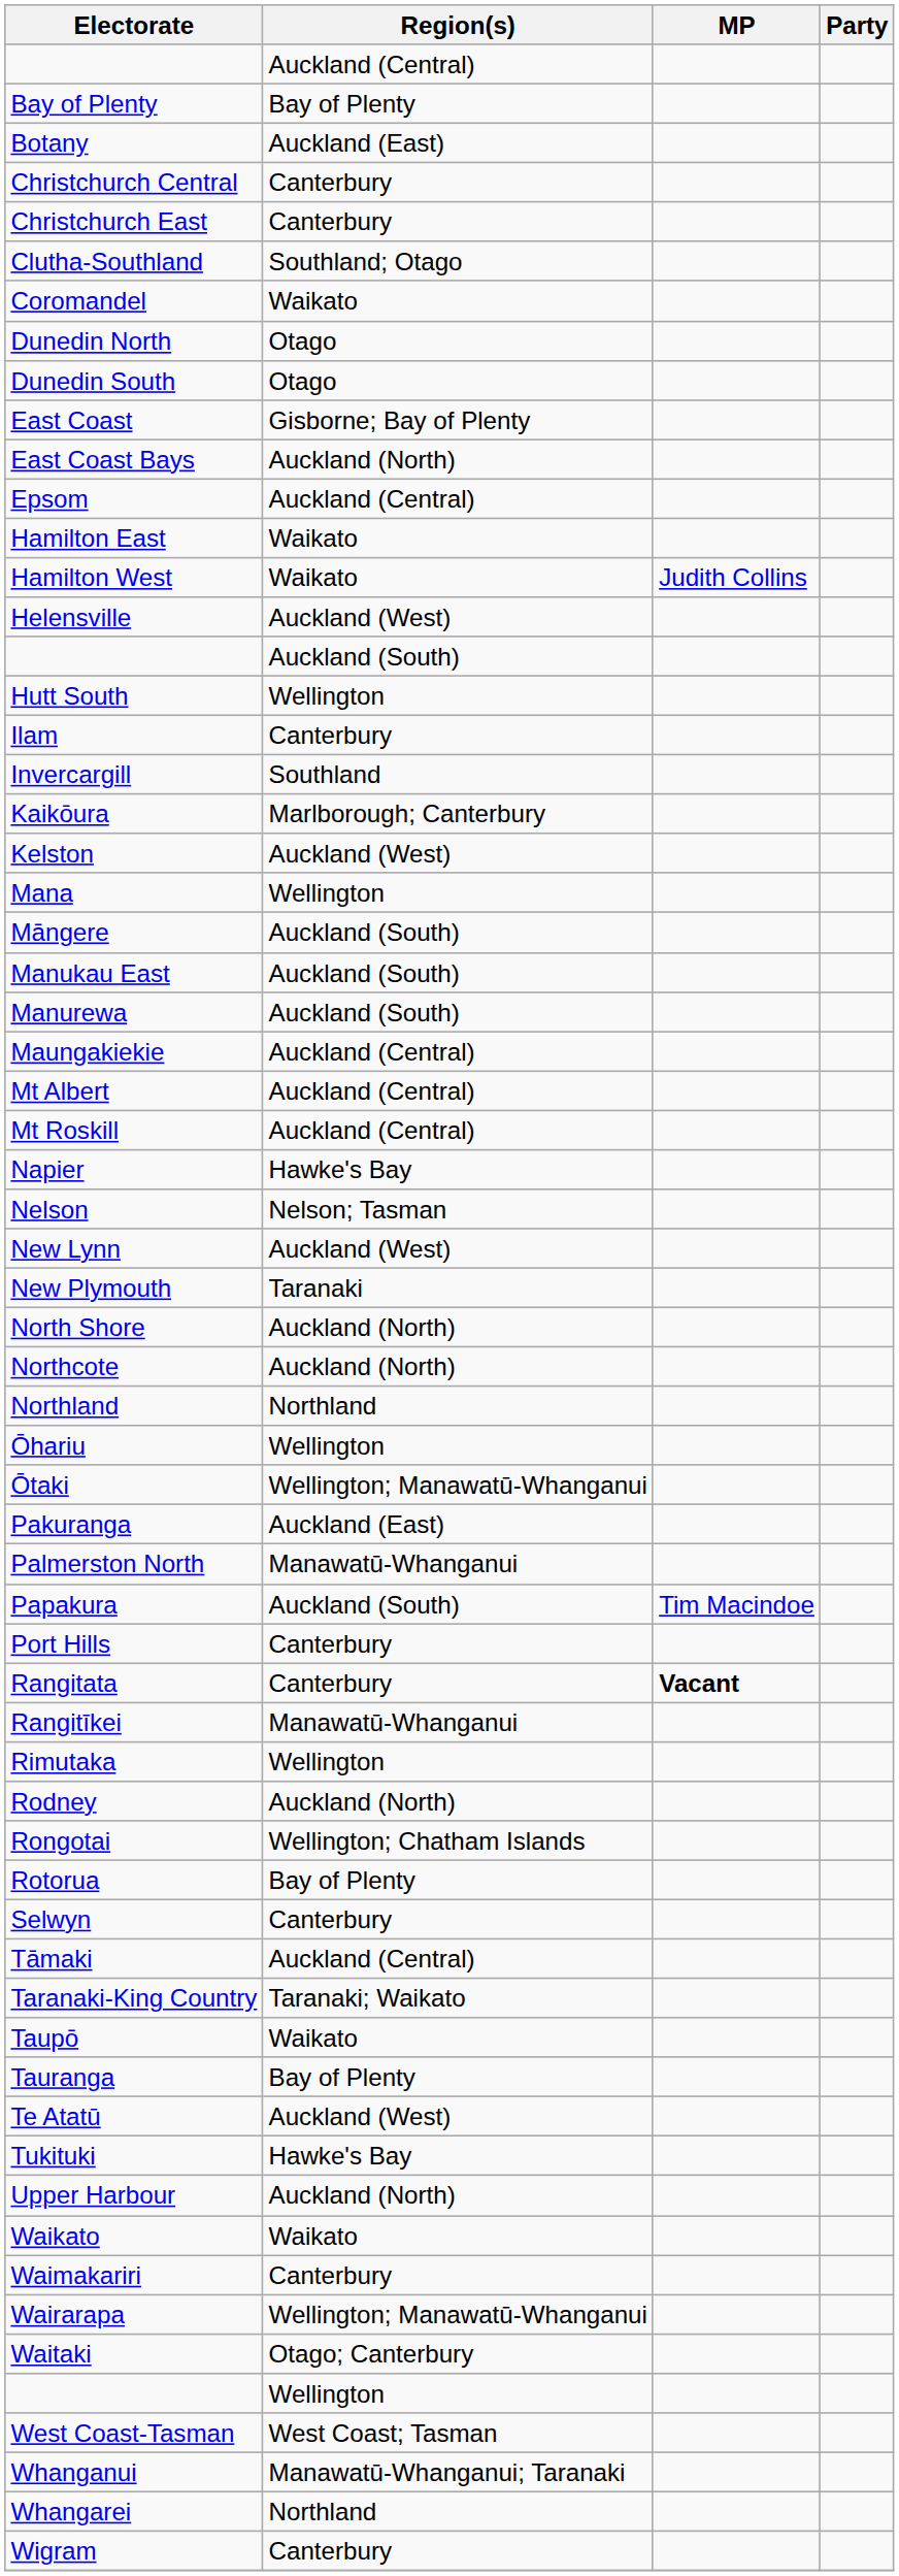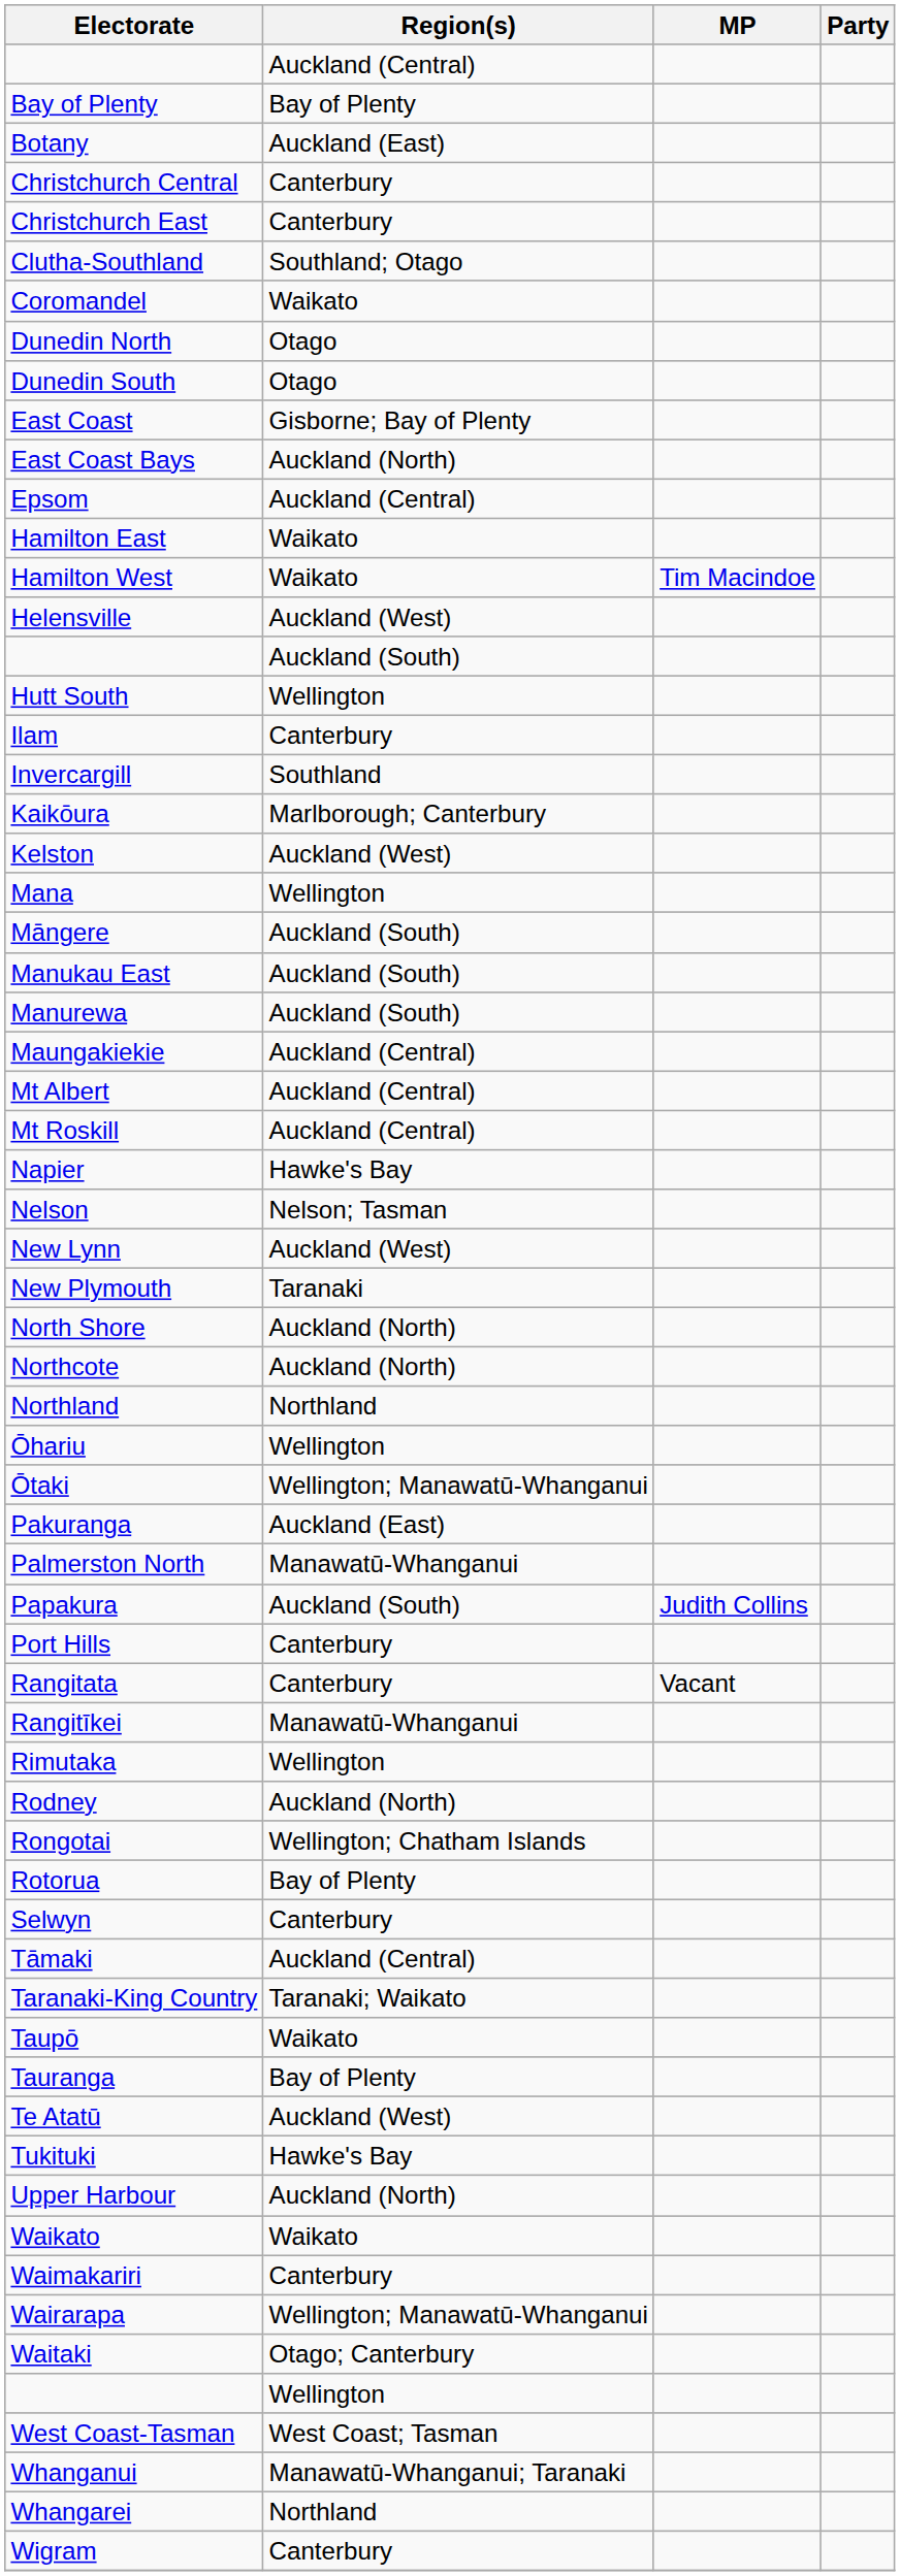Hamilton West | MP: Judith Collins -> Tim Macindoe
Papakura | MP: Tim Macindoe -> Judith Collins
Rangitata | MP: bold -> normal
